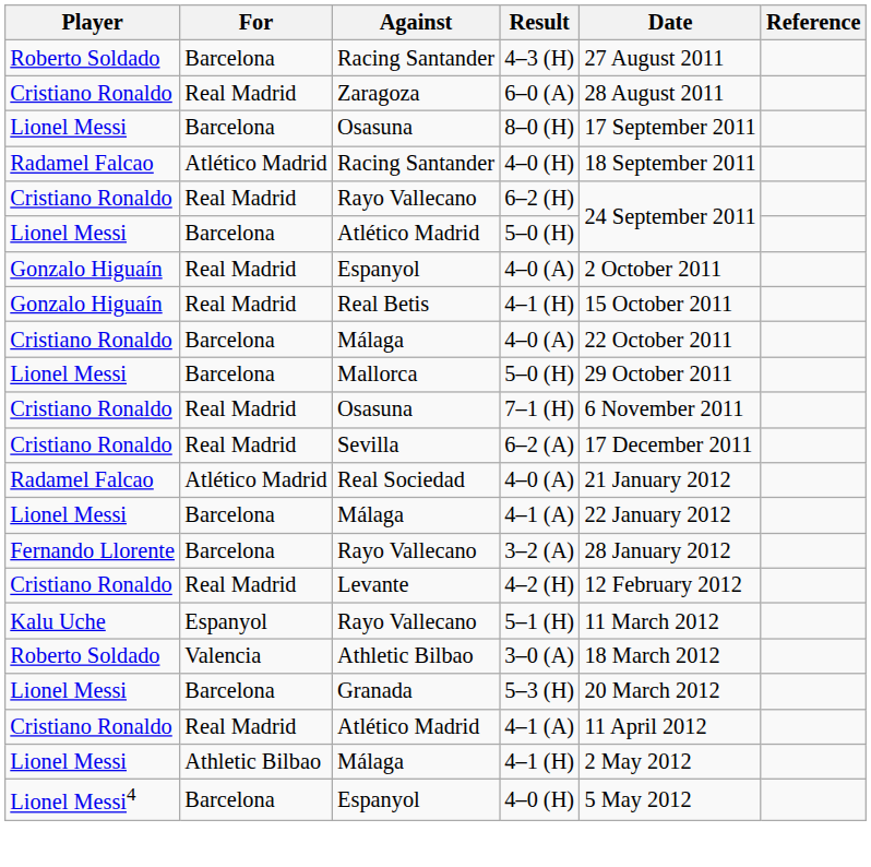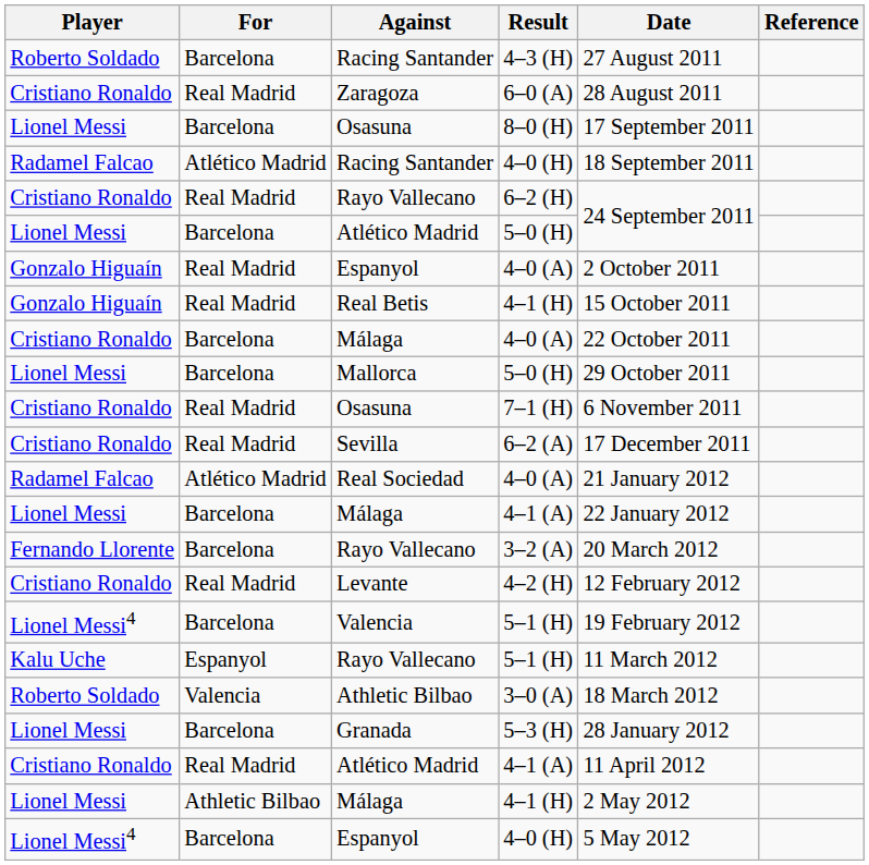3–2 (A) | Date: 28 January 2012 -> 20 March 2012
+ row: Lionel Messi4 | Barcelona | Valencia | 5–1 (H) | 19 February 2012
5–3 (H) | Date: 20 March 2012 -> 28 January 2012
